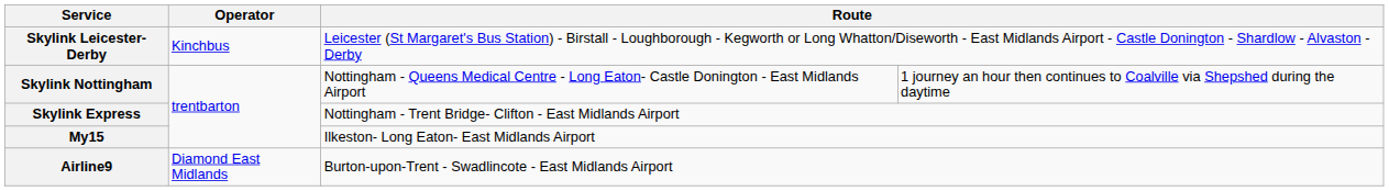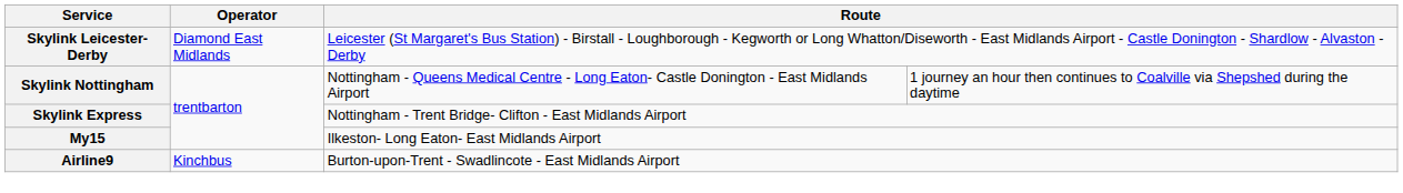Skylink Leicester-Derby | Operator: Kinchbus -> Diamond East Midlands
Airline9 | Operator: Diamond East Midlands -> Kinchbus
